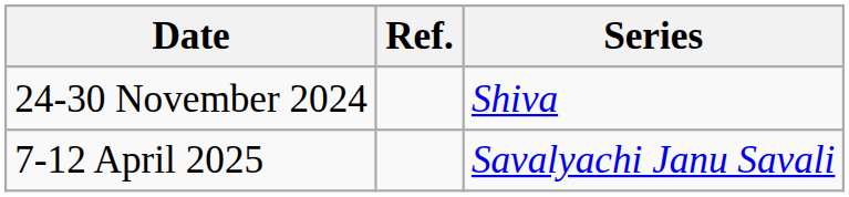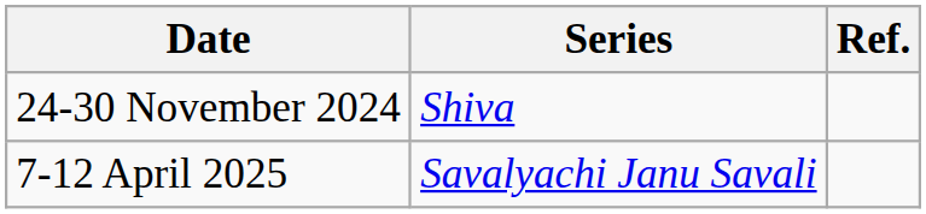columns swapped: Series <-> Ref.
